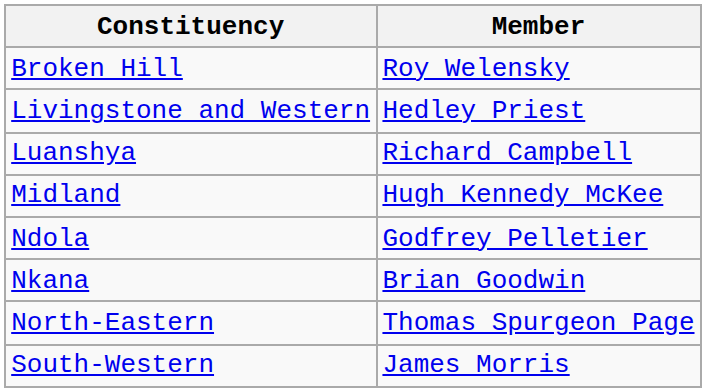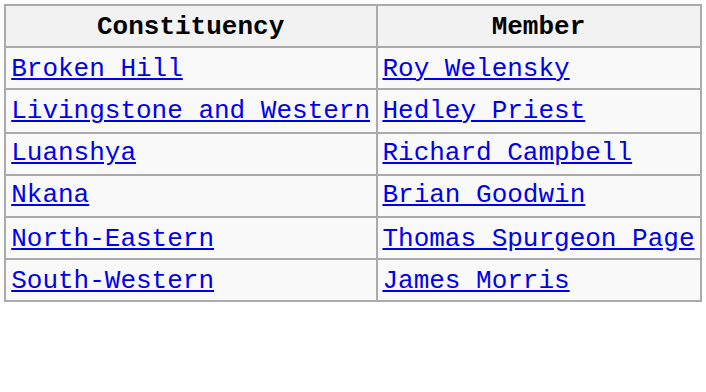- row: Midland | Hugh Kennedy McKee
- row: Ndola | Godfrey Pelletier
